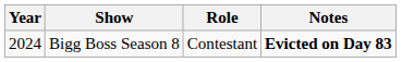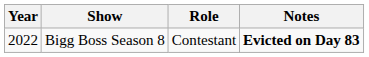Bigg Boss Season 8 | Year: 2024 -> 2022
